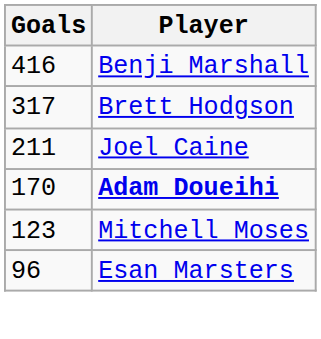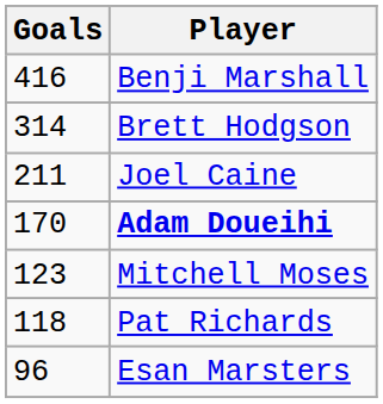Brett Hodgson | Goals: 317 -> 314
+ row: 118 | Pat Richards
